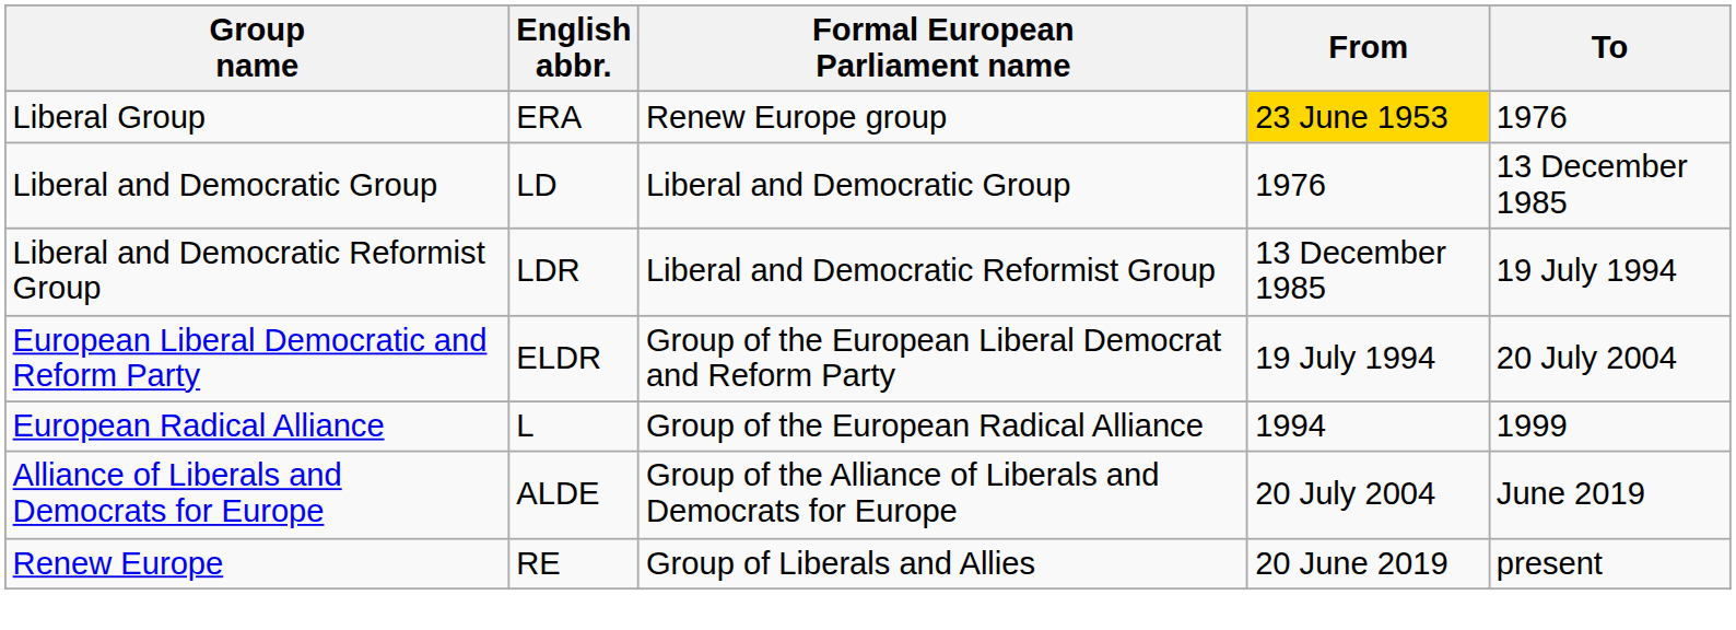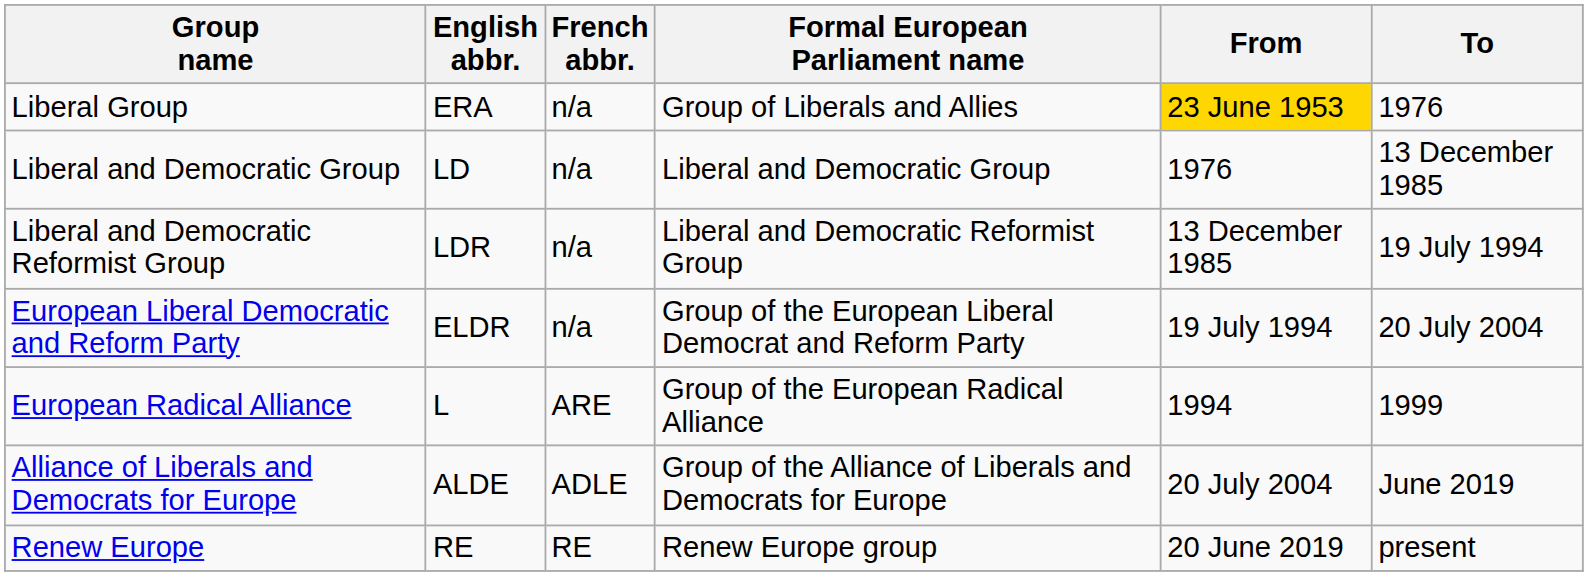+ column: French abbr. | n/a | n/a | n/a | n/a | ARE | ADLE | RE
Liberal Group | Formal European Parliament name: Renew Europe group -> Group of Liberals and Allies
Renew Europe | Formal European Parliament name: Group of Liberals and Allies -> Renew Europe group
